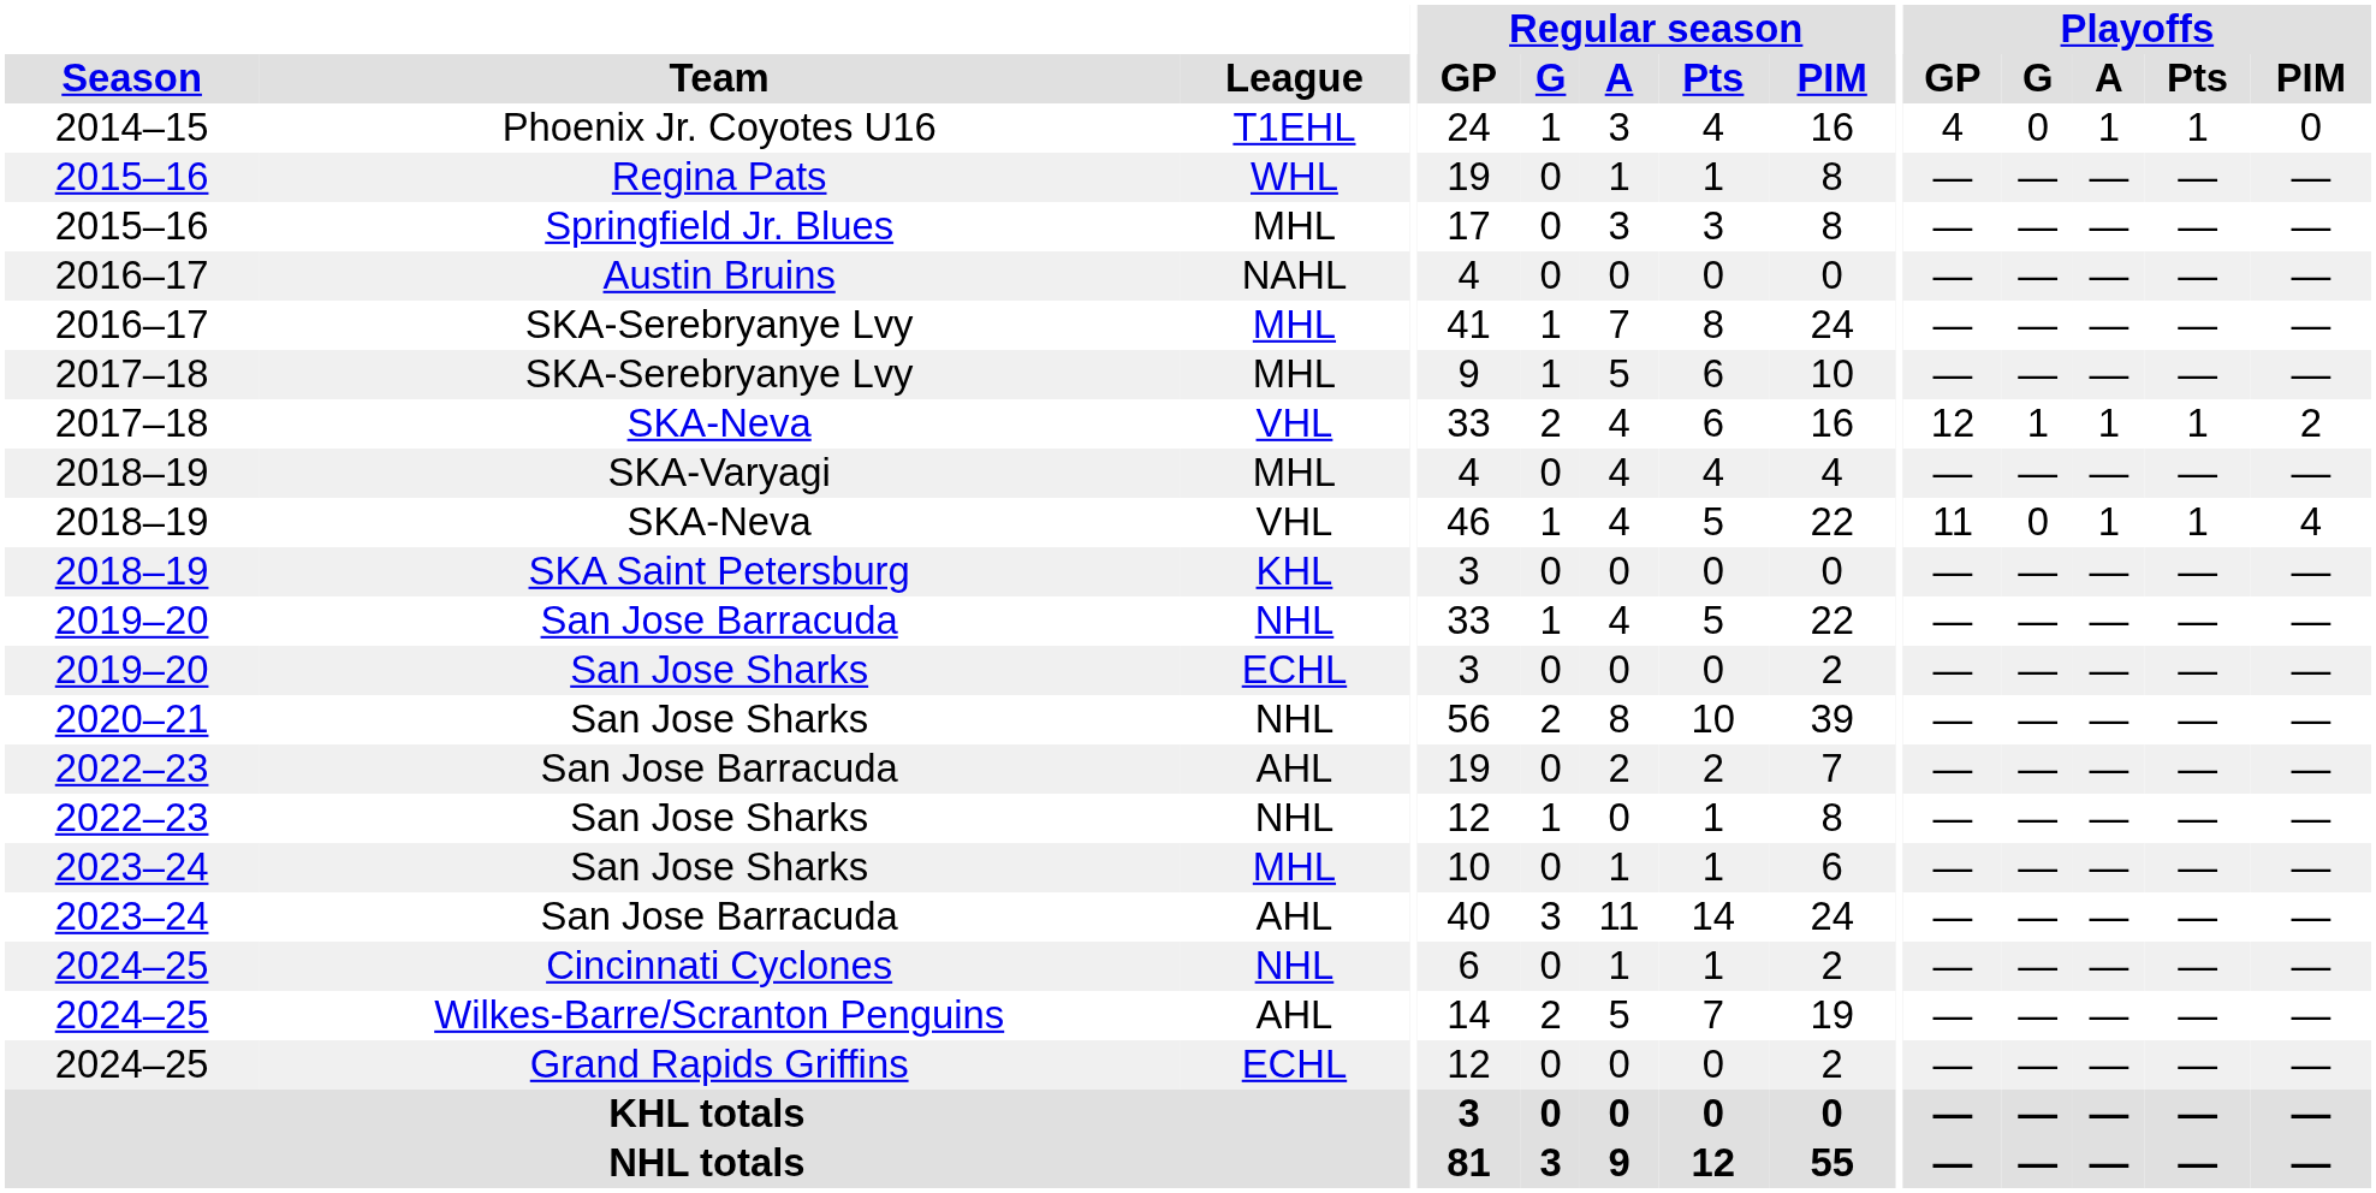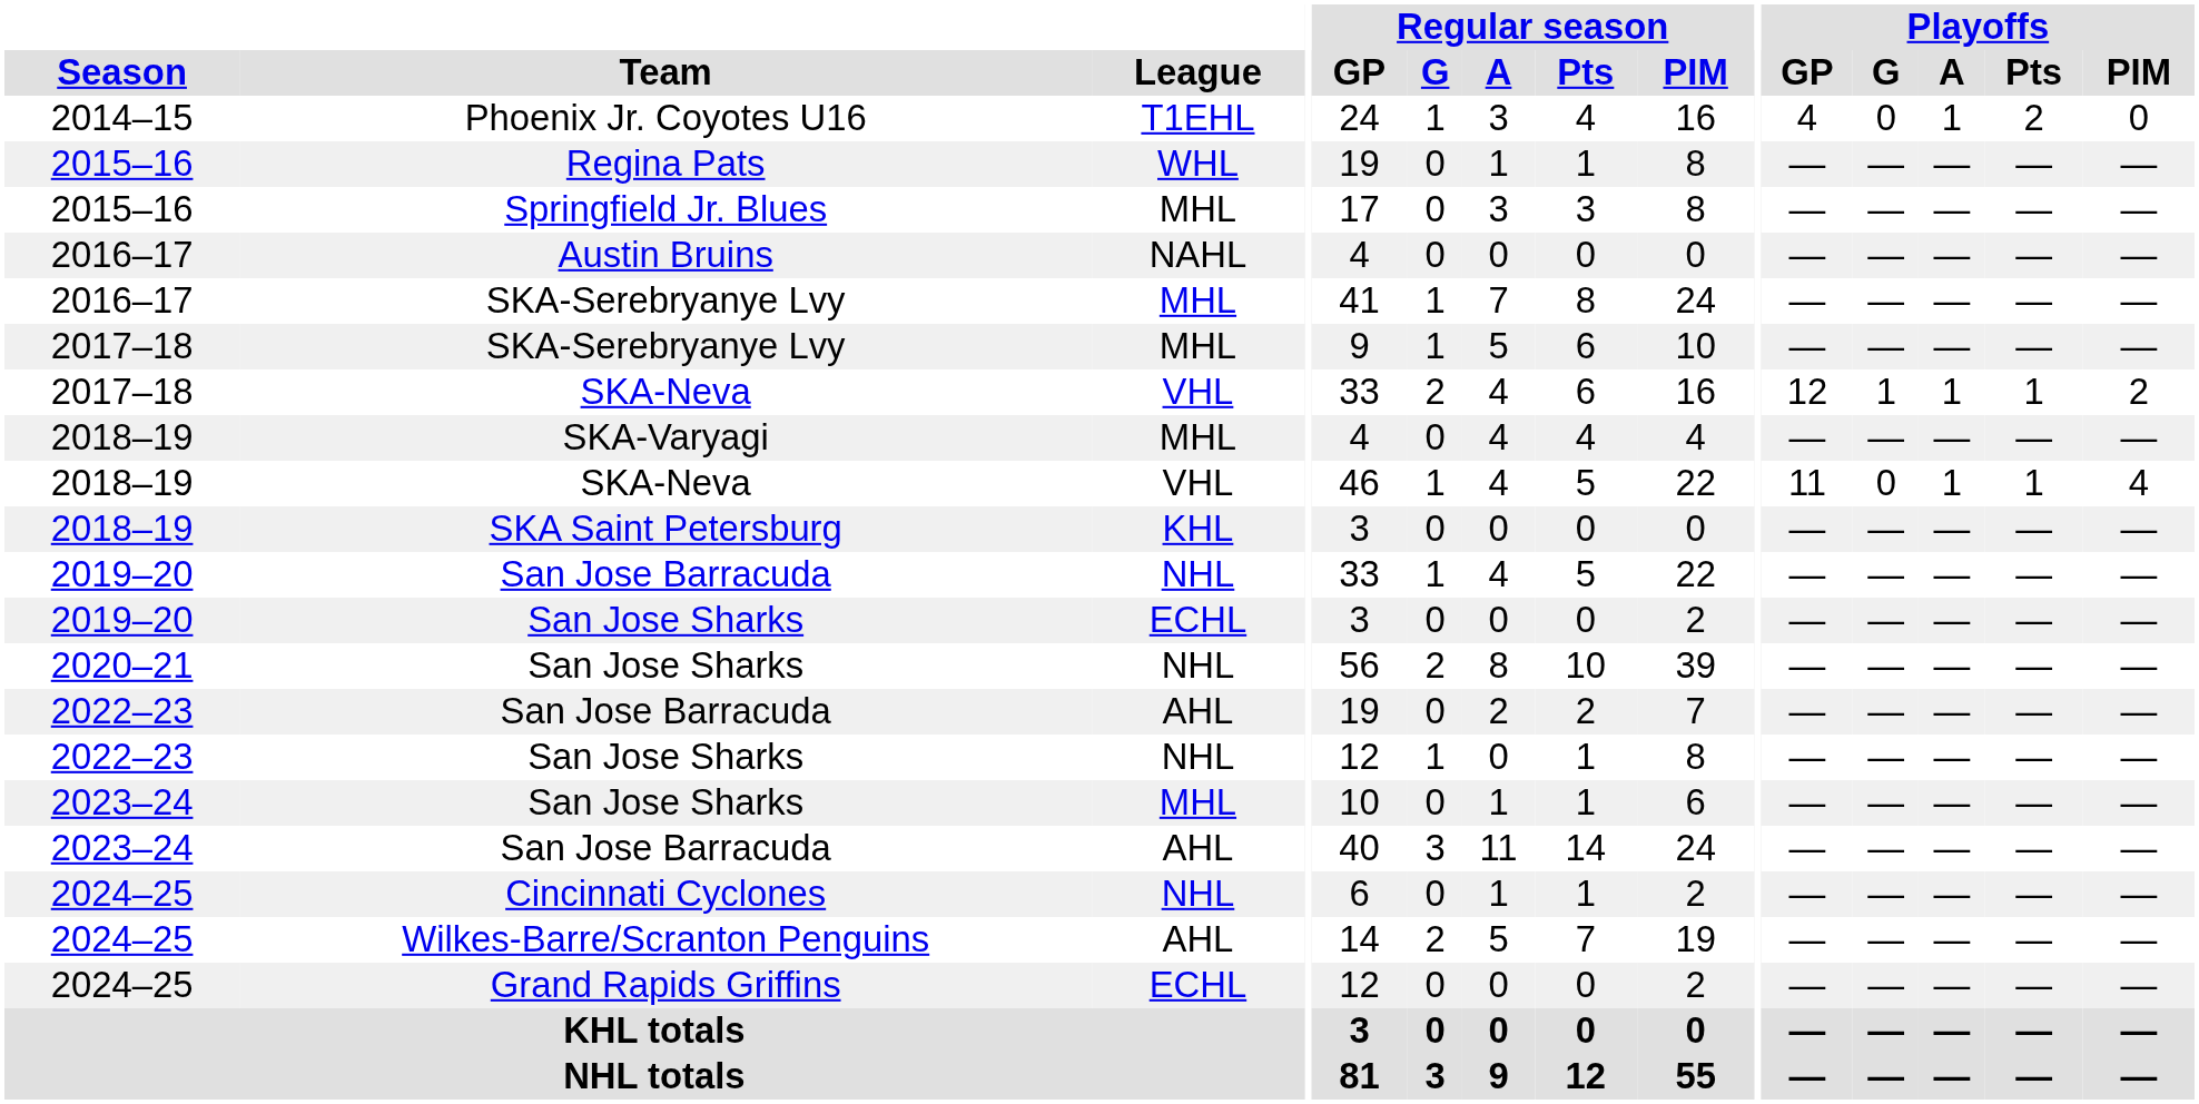Phoenix Jr. Coyotes U16 | Playoffs / Pts: 1 -> 2
